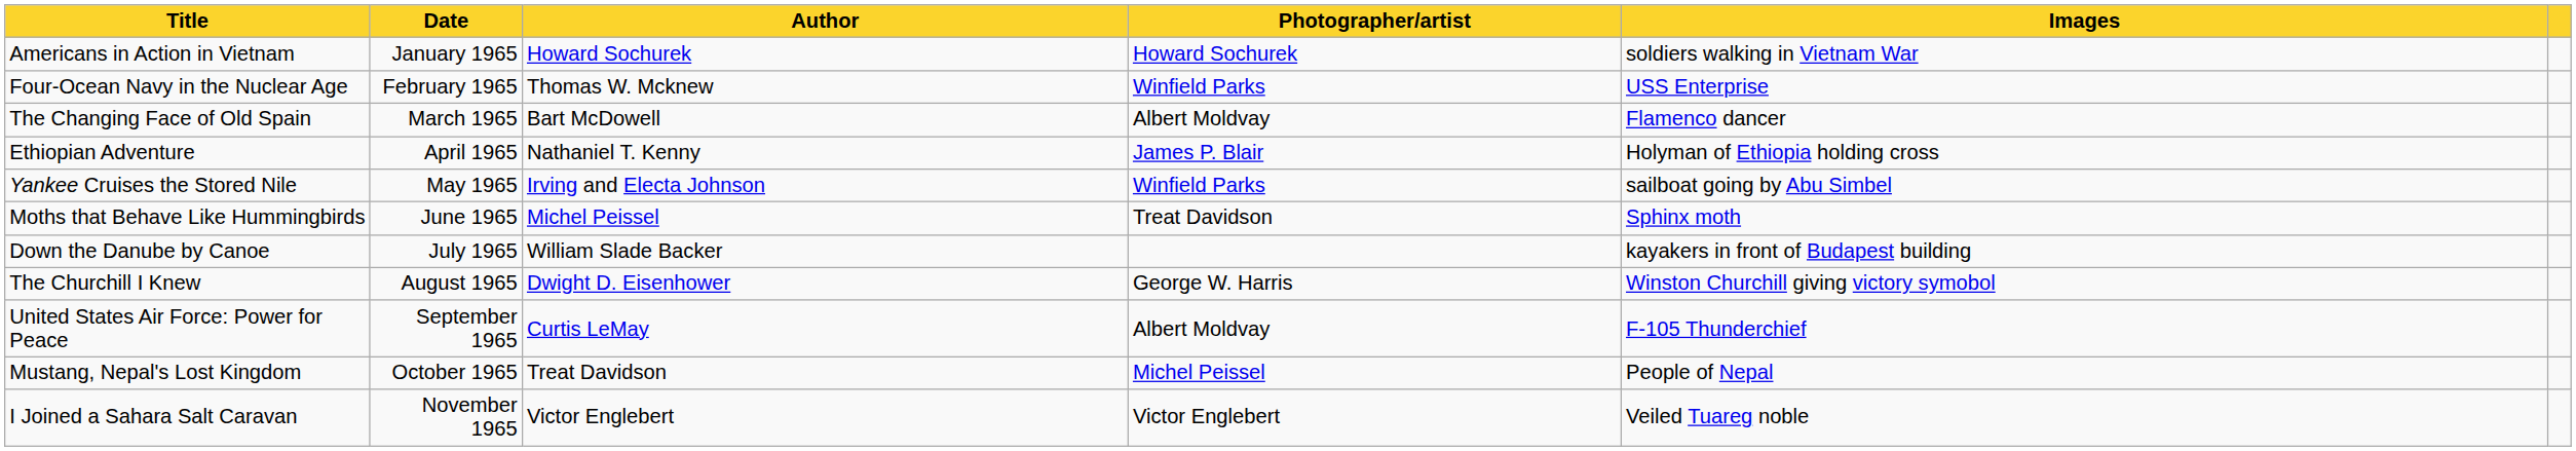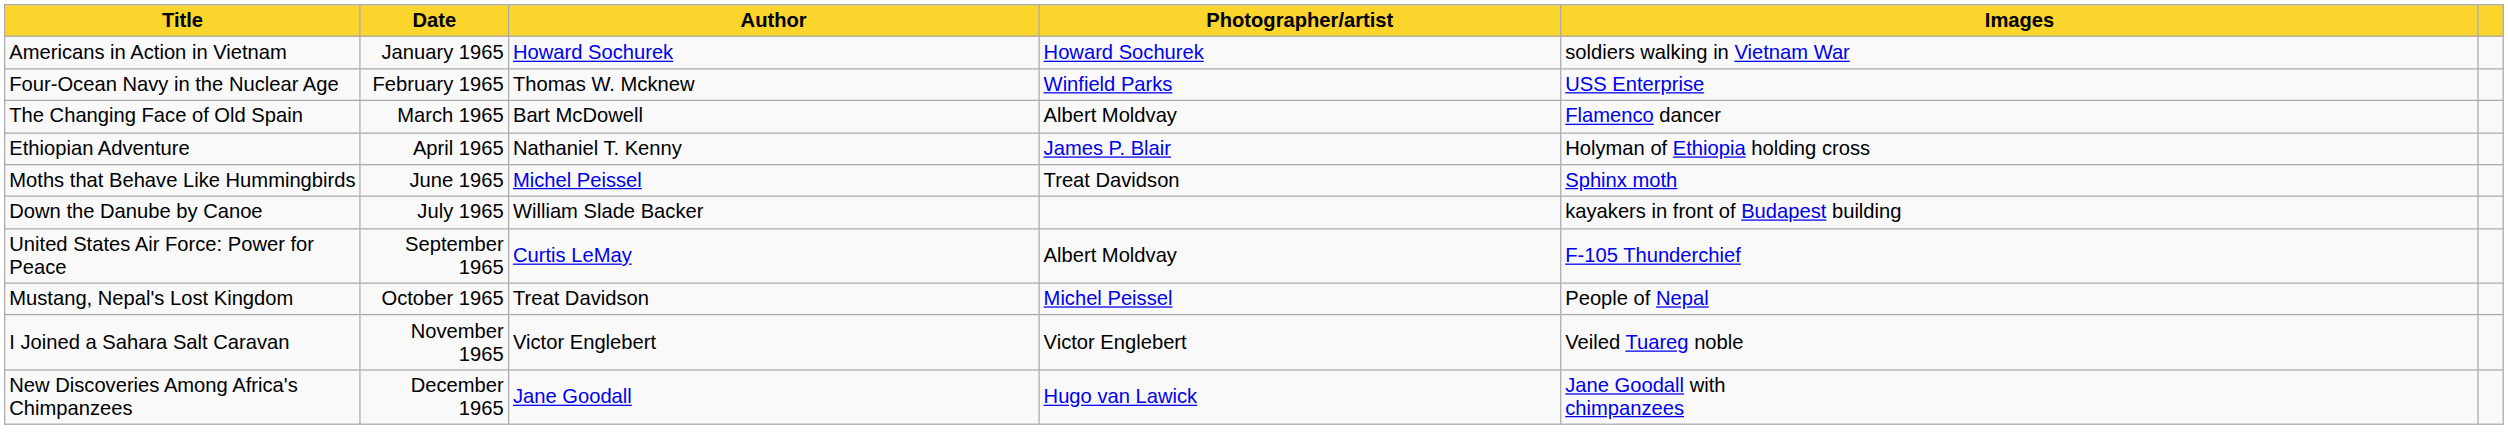- row: Yankee Cruises the Stored Nile | May 1965 | Irving and Electa Johnson | Winfield Parks | sailboat going by Abu Simbel
- row: The Churchill I Knew | August 1965 | Dwight D. Eisenhower | George W. Harris | Winston Churchill giving victory symobol
+ row: New Discoveries Among Africa's Chimpanzees | December 1965 | Jane Goodall | Hugo van Lawick | Jane Goodall with chimpanzees
